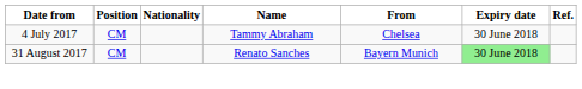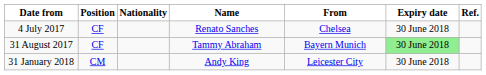4 July 2017 | Position: CM -> CF
4 July 2017 | Name: Tammy Abraham -> Renato Sanches
31 August 2017 | Position: CM -> CF
31 August 2017 | Name: Renato Sanches -> Tammy Abraham
+ row: 31 January 2018 | CM | Andy King | Leicester City | 30 June 2018
